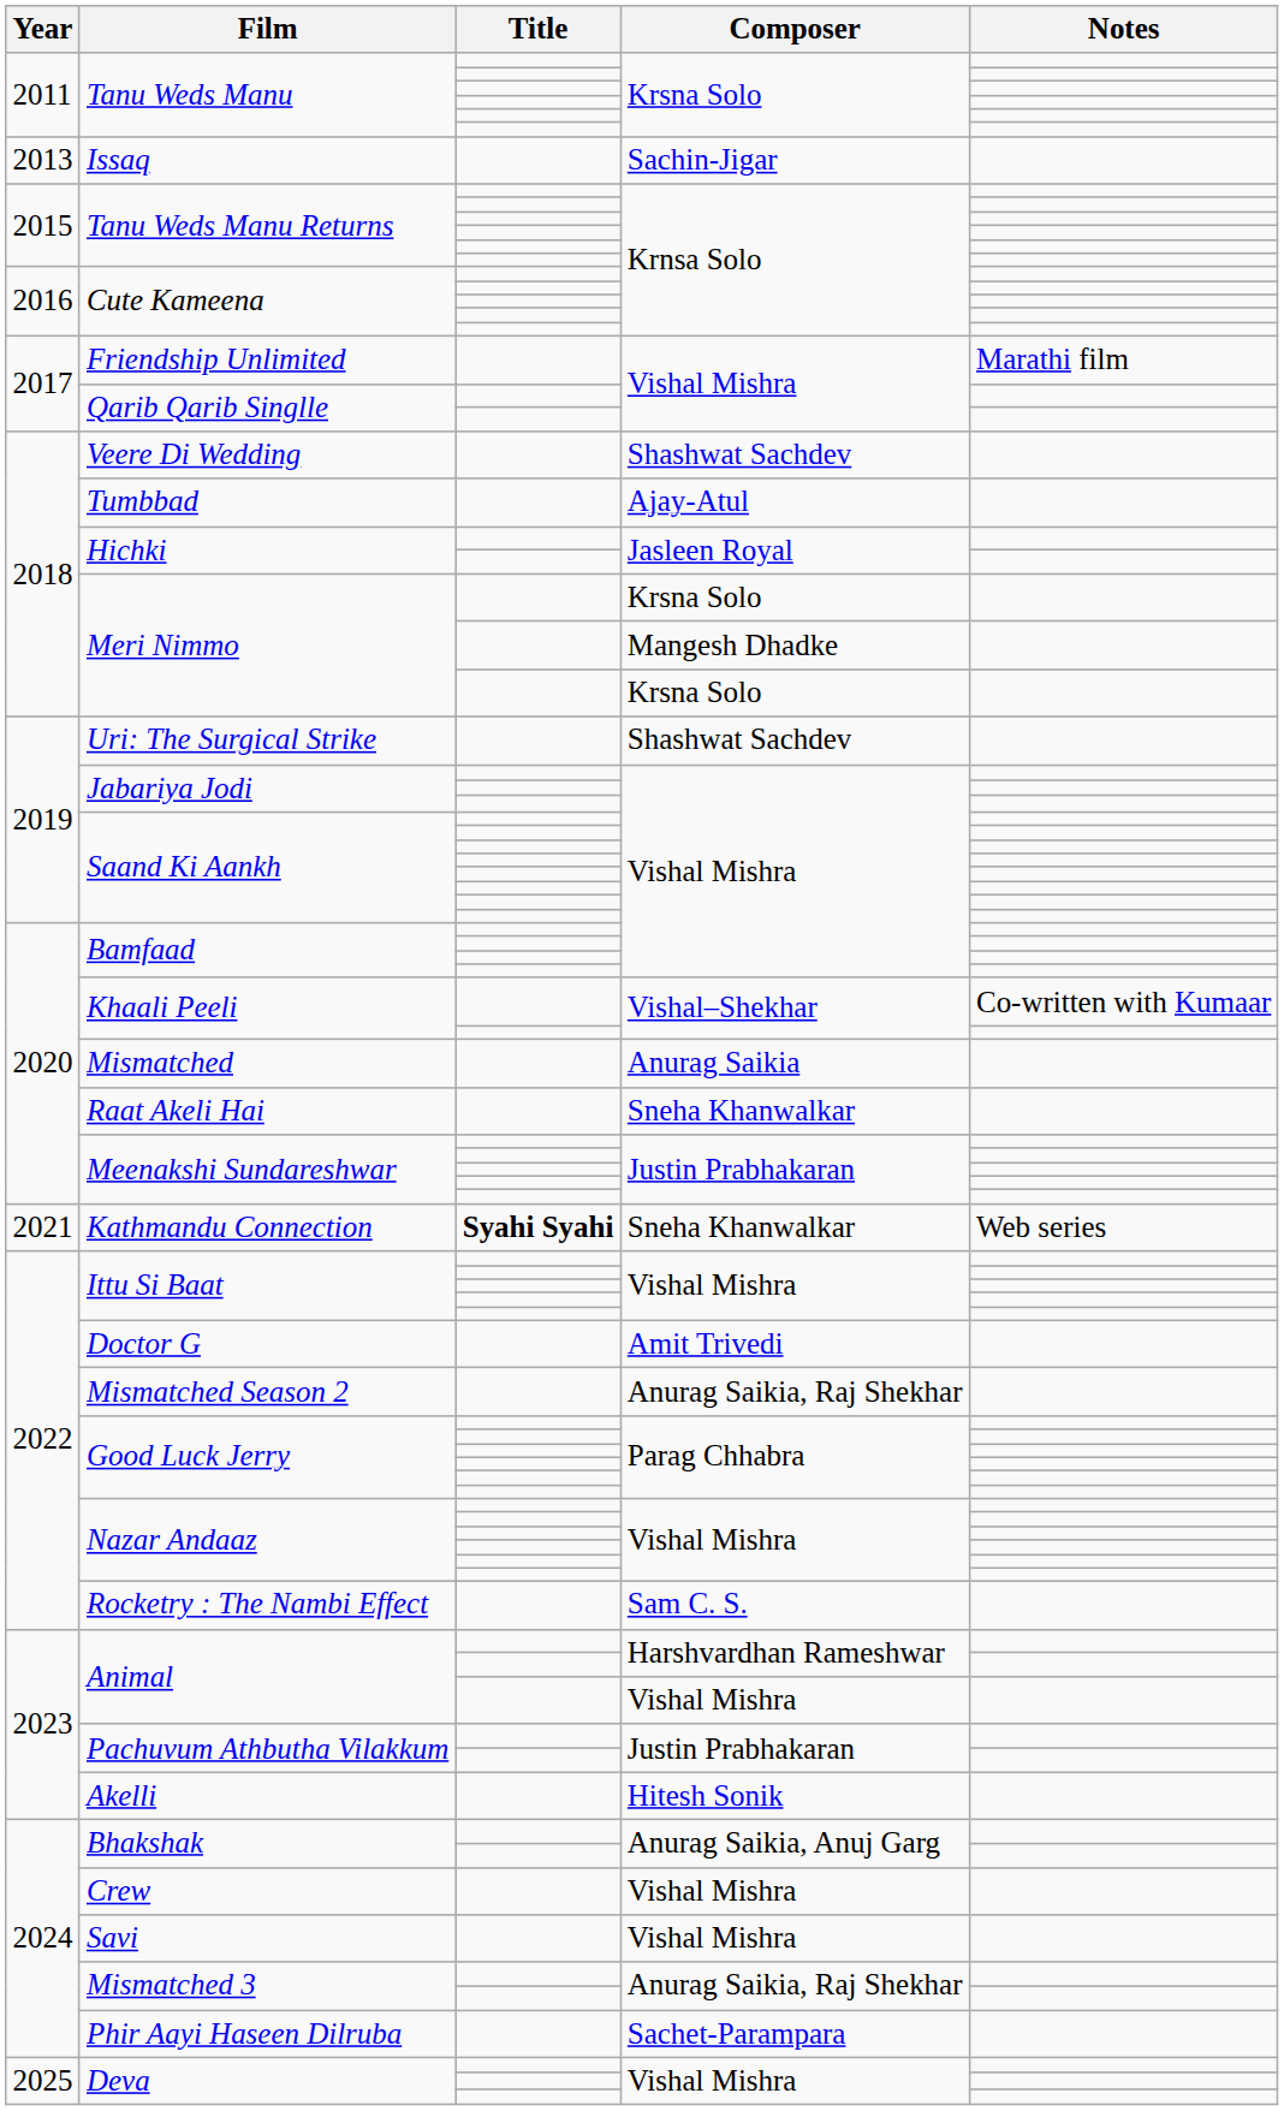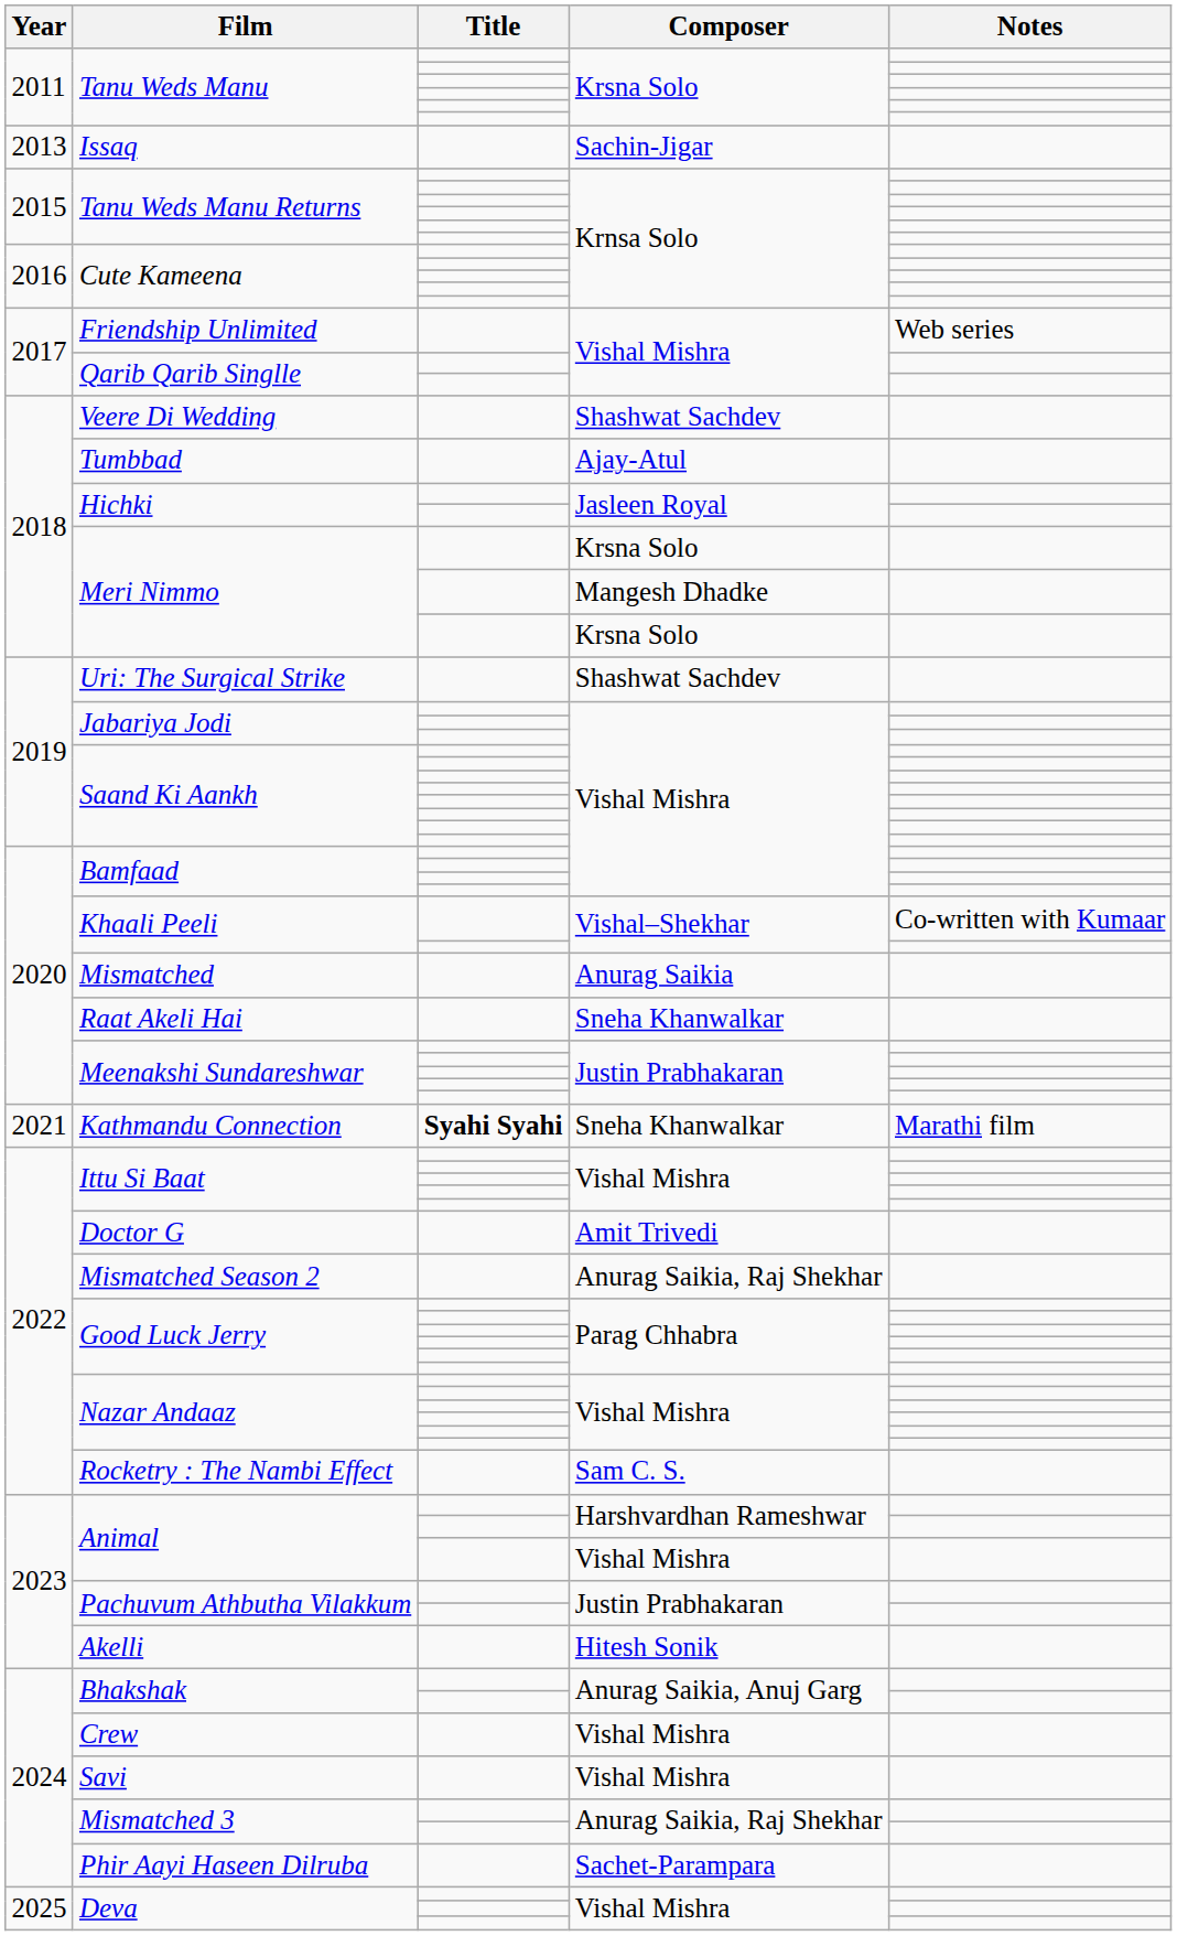Friendship Unlimited | Notes: Marathi film -> Web series
Kathmandu Connection | Notes: Web series -> Marathi film
